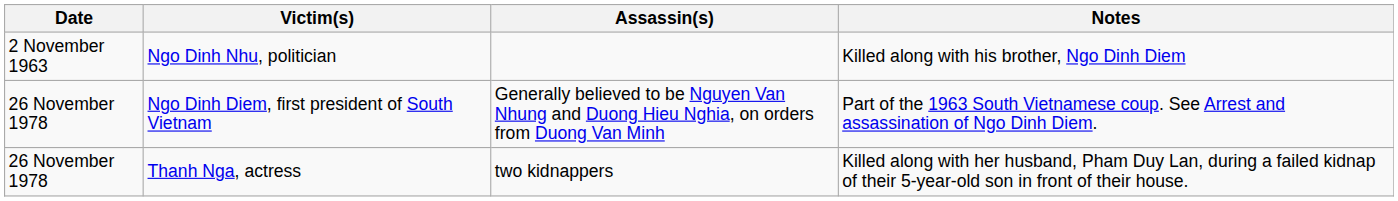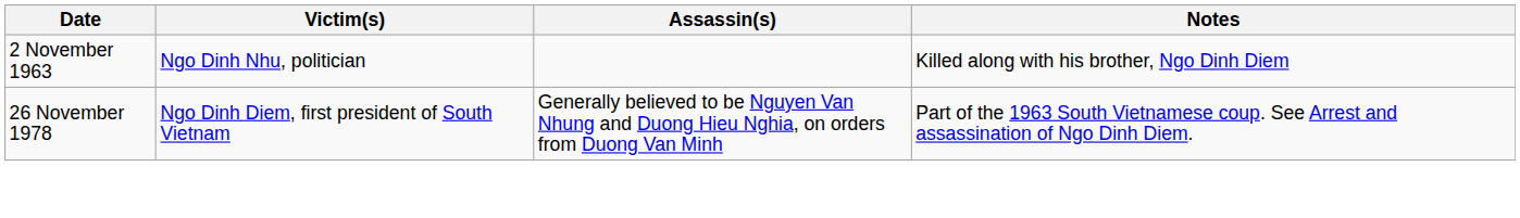- row: 26 November 1978 | Thanh Nga, actress | two kidnappers | Killed along with her husband, Pham Duy Lan, during a failed kidnap of their 5-year-old son in front of their house.
